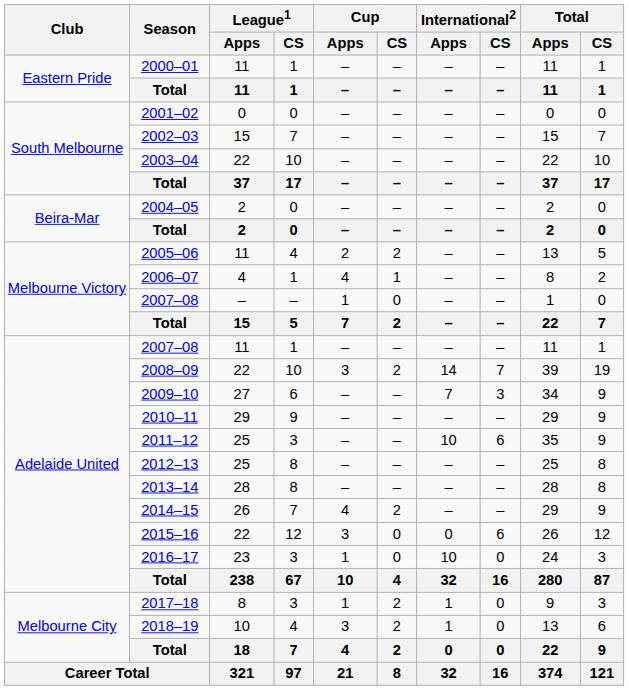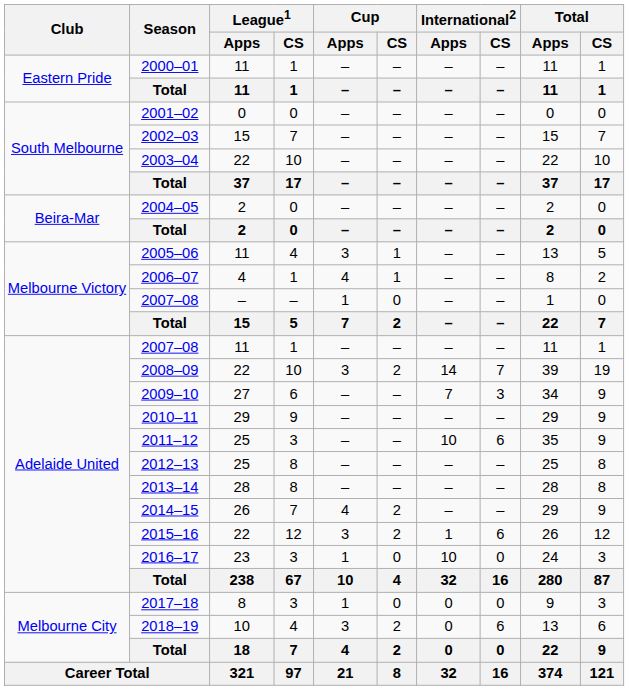2005–06 | Cup / Apps: 2 -> 3
2005–06 | Cup / CS: 2 -> 1
2015–16 | Cup / CS: 0 -> 2
2015–16 | International2 / Apps: 0 -> 1
2017–18 | Cup / CS: 2 -> 0
2017–18 | International2 / Apps: 1 -> 0
2018–19 | International2 / Apps: 1 -> 0
2018–19 | International2 / CS: 0 -> 6
